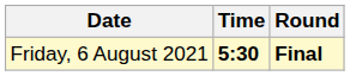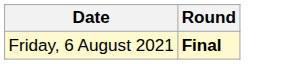- column: Time | 5:30
